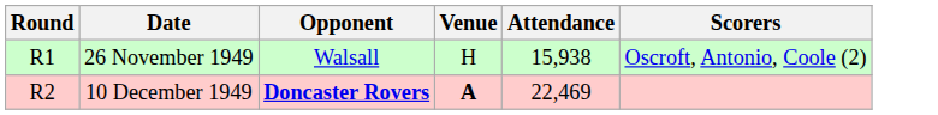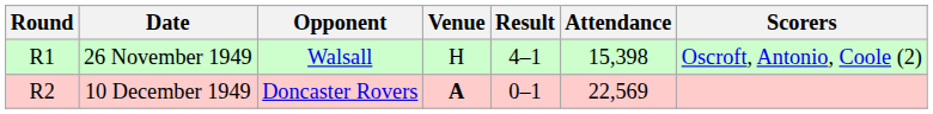+ column: Result | 4–1 | 0–1
26 November 1949 | Attendance: 15,938 -> 15,398
10 December 1949 | Opponent: bold -> normal
10 December 1949 | Attendance: 22,469 -> 22,569
